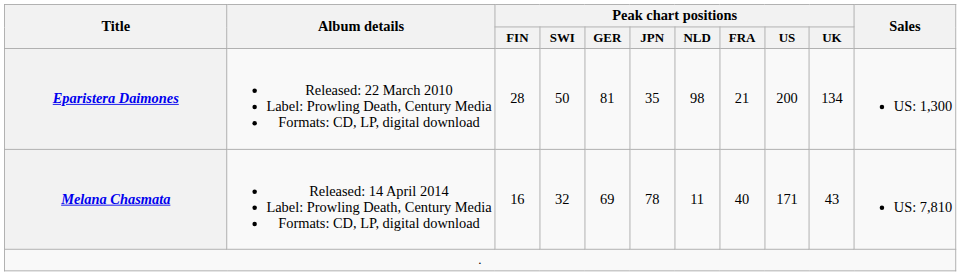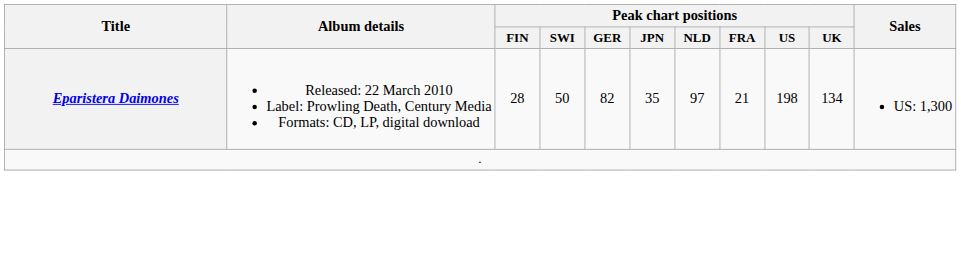Eparistera Daimones | Peak chart positions / GER: 81 -> 82
Eparistera Daimones | Peak chart positions / NLD: 98 -> 97
Eparistera Daimones | Peak chart positions / US: 200 -> 198
- row: Melana Chasmata | Released: 14 April 2014 Label: Prowling Death, Century Media Formats: CD, LP, digital download | 16 | 32 | 69 | 78 | 11 | 40 | 171 | 43 | US: 7,810
